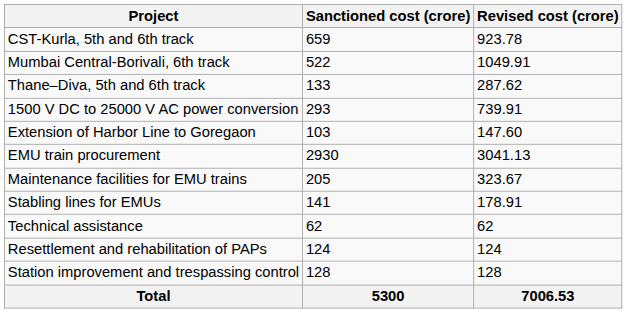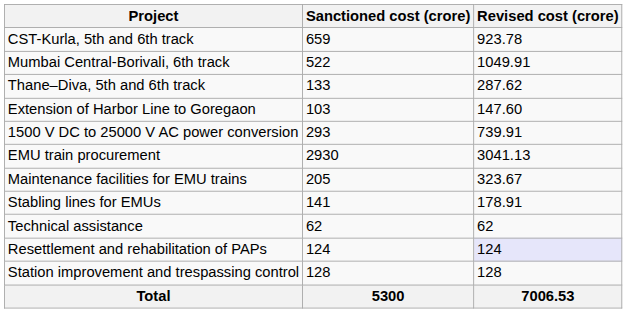rows swapped: Extension of Harbor Line to Goregaon <-> 1500 V DC to 25000 V AC power conversion
Resettlement and rehabilitation of PAPs | Revised cost (crore): no background -> lavender background
